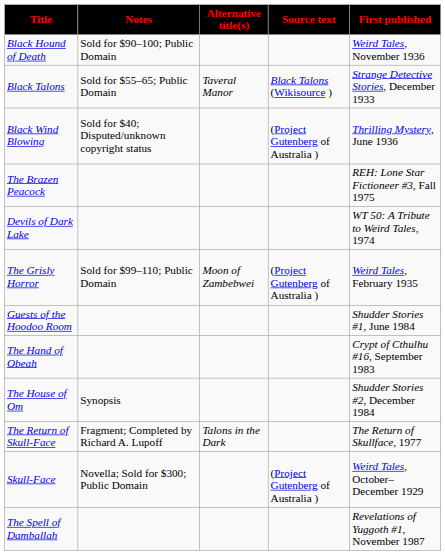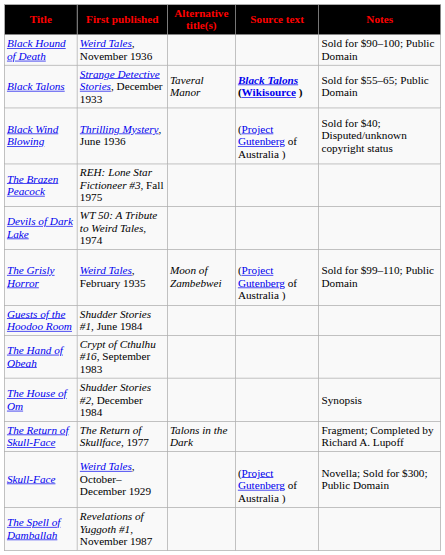columns swapped: First published <-> Notes
Black Talons | Source text: normal -> bold
